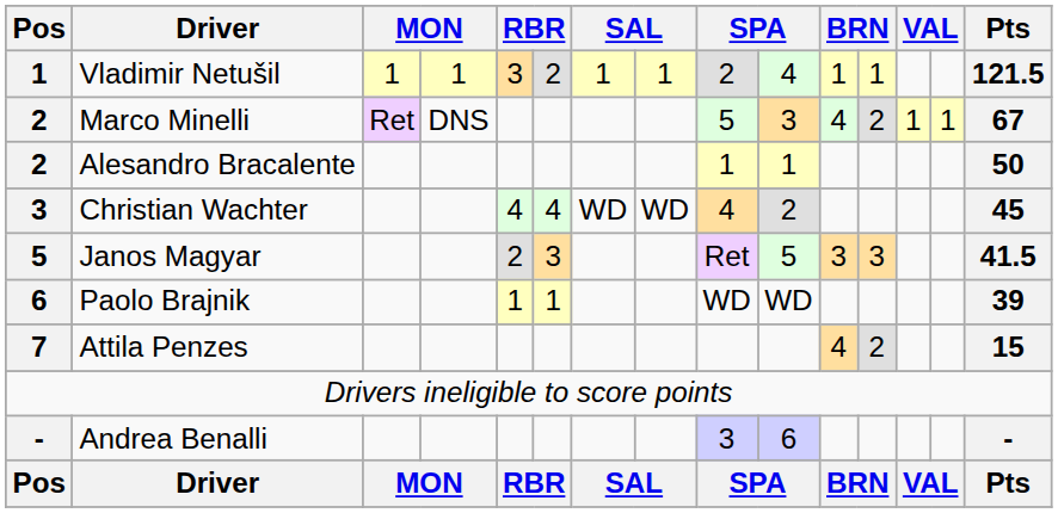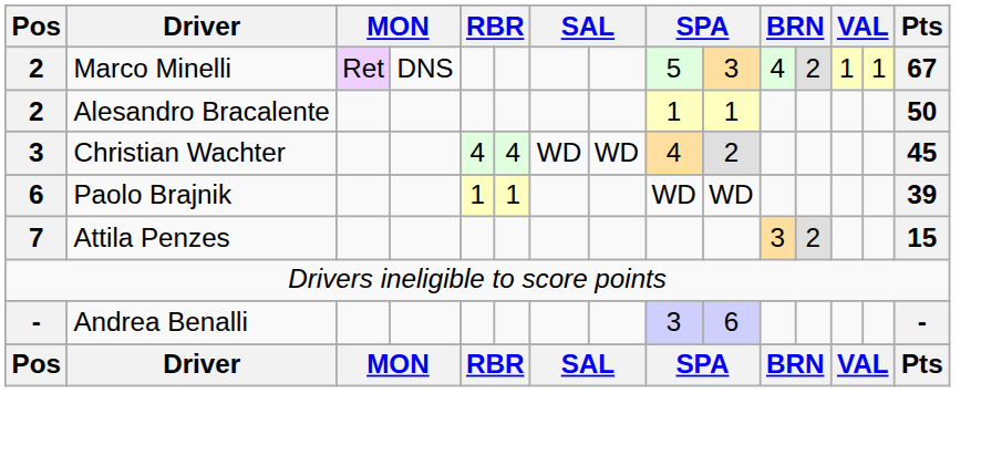- row: 1 | Vladimir Netušil | 1 | 1 | 3 | 2 | 1 | 1 | 2 | 4 | 1 | 1 | 121.5
- row: 5 | Janos Magyar | 2 | 3 | Ret | 5 | 3 | 3 | 41.5
Attila Penzes | column 11: 4 -> 3
